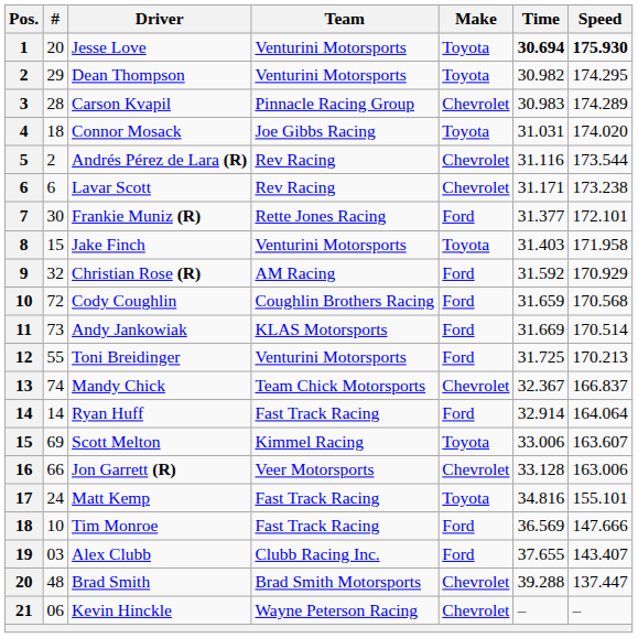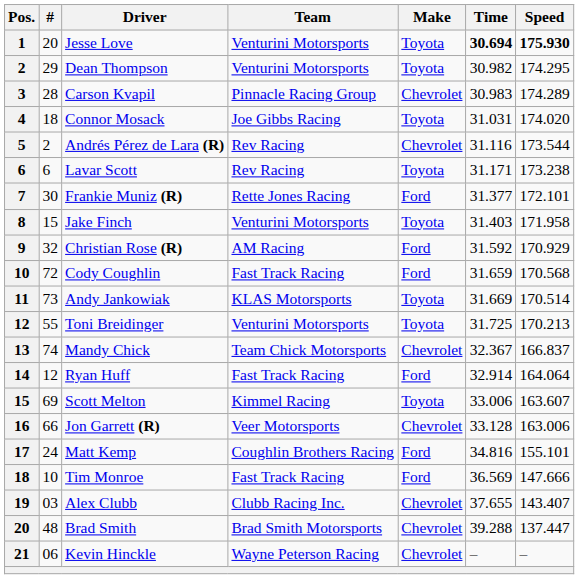Lavar Scott | Make: Chevrolet -> Toyota
Cody Coughlin | Team: Coughlin Brothers Racing -> Fast Track Racing
Andy Jankowiak | Make: Ford -> Toyota
Toni Breidinger | Make: Ford -> Toyota
Ryan Huff | #: 14 -> 12
Matt Kemp | Team: Fast Track Racing -> Coughlin Brothers Racing
Matt Kemp | Make: Toyota -> Ford
Alex Clubb | Make: Ford -> Chevrolet
